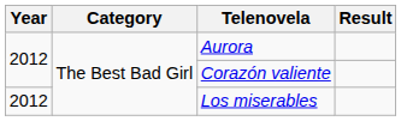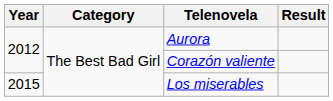Los miserables | Year: 2012 -> 2015
